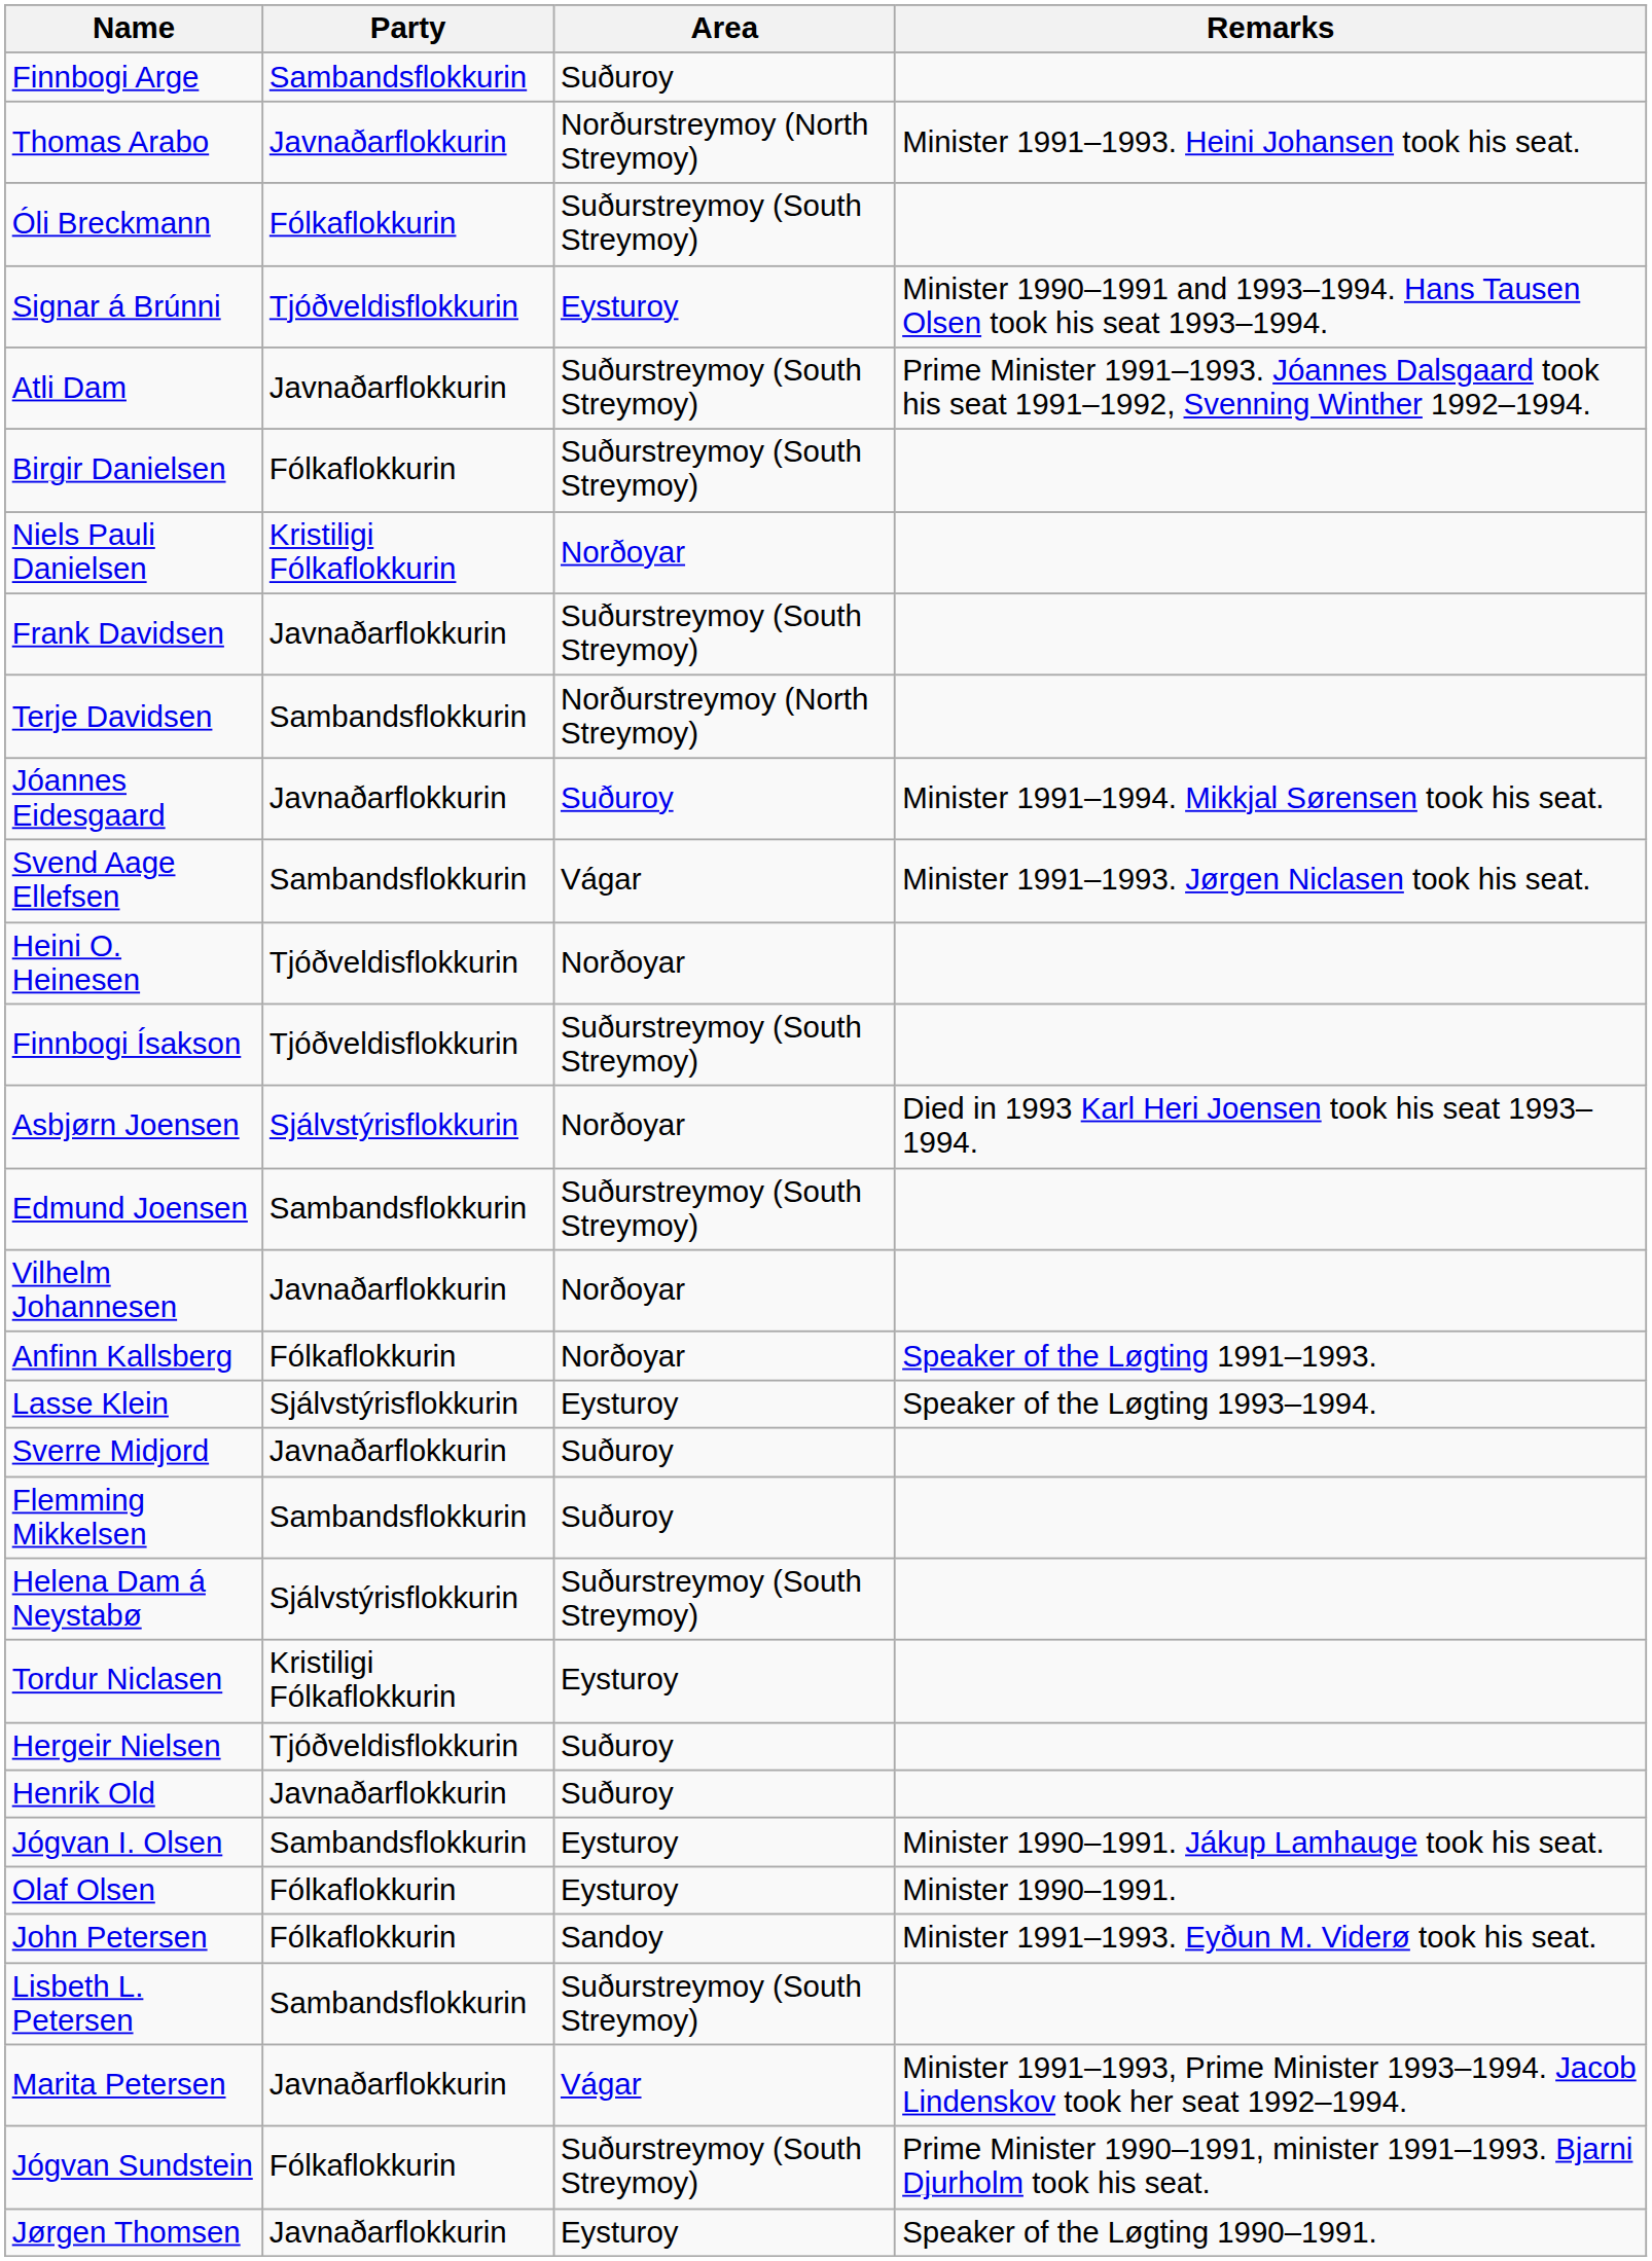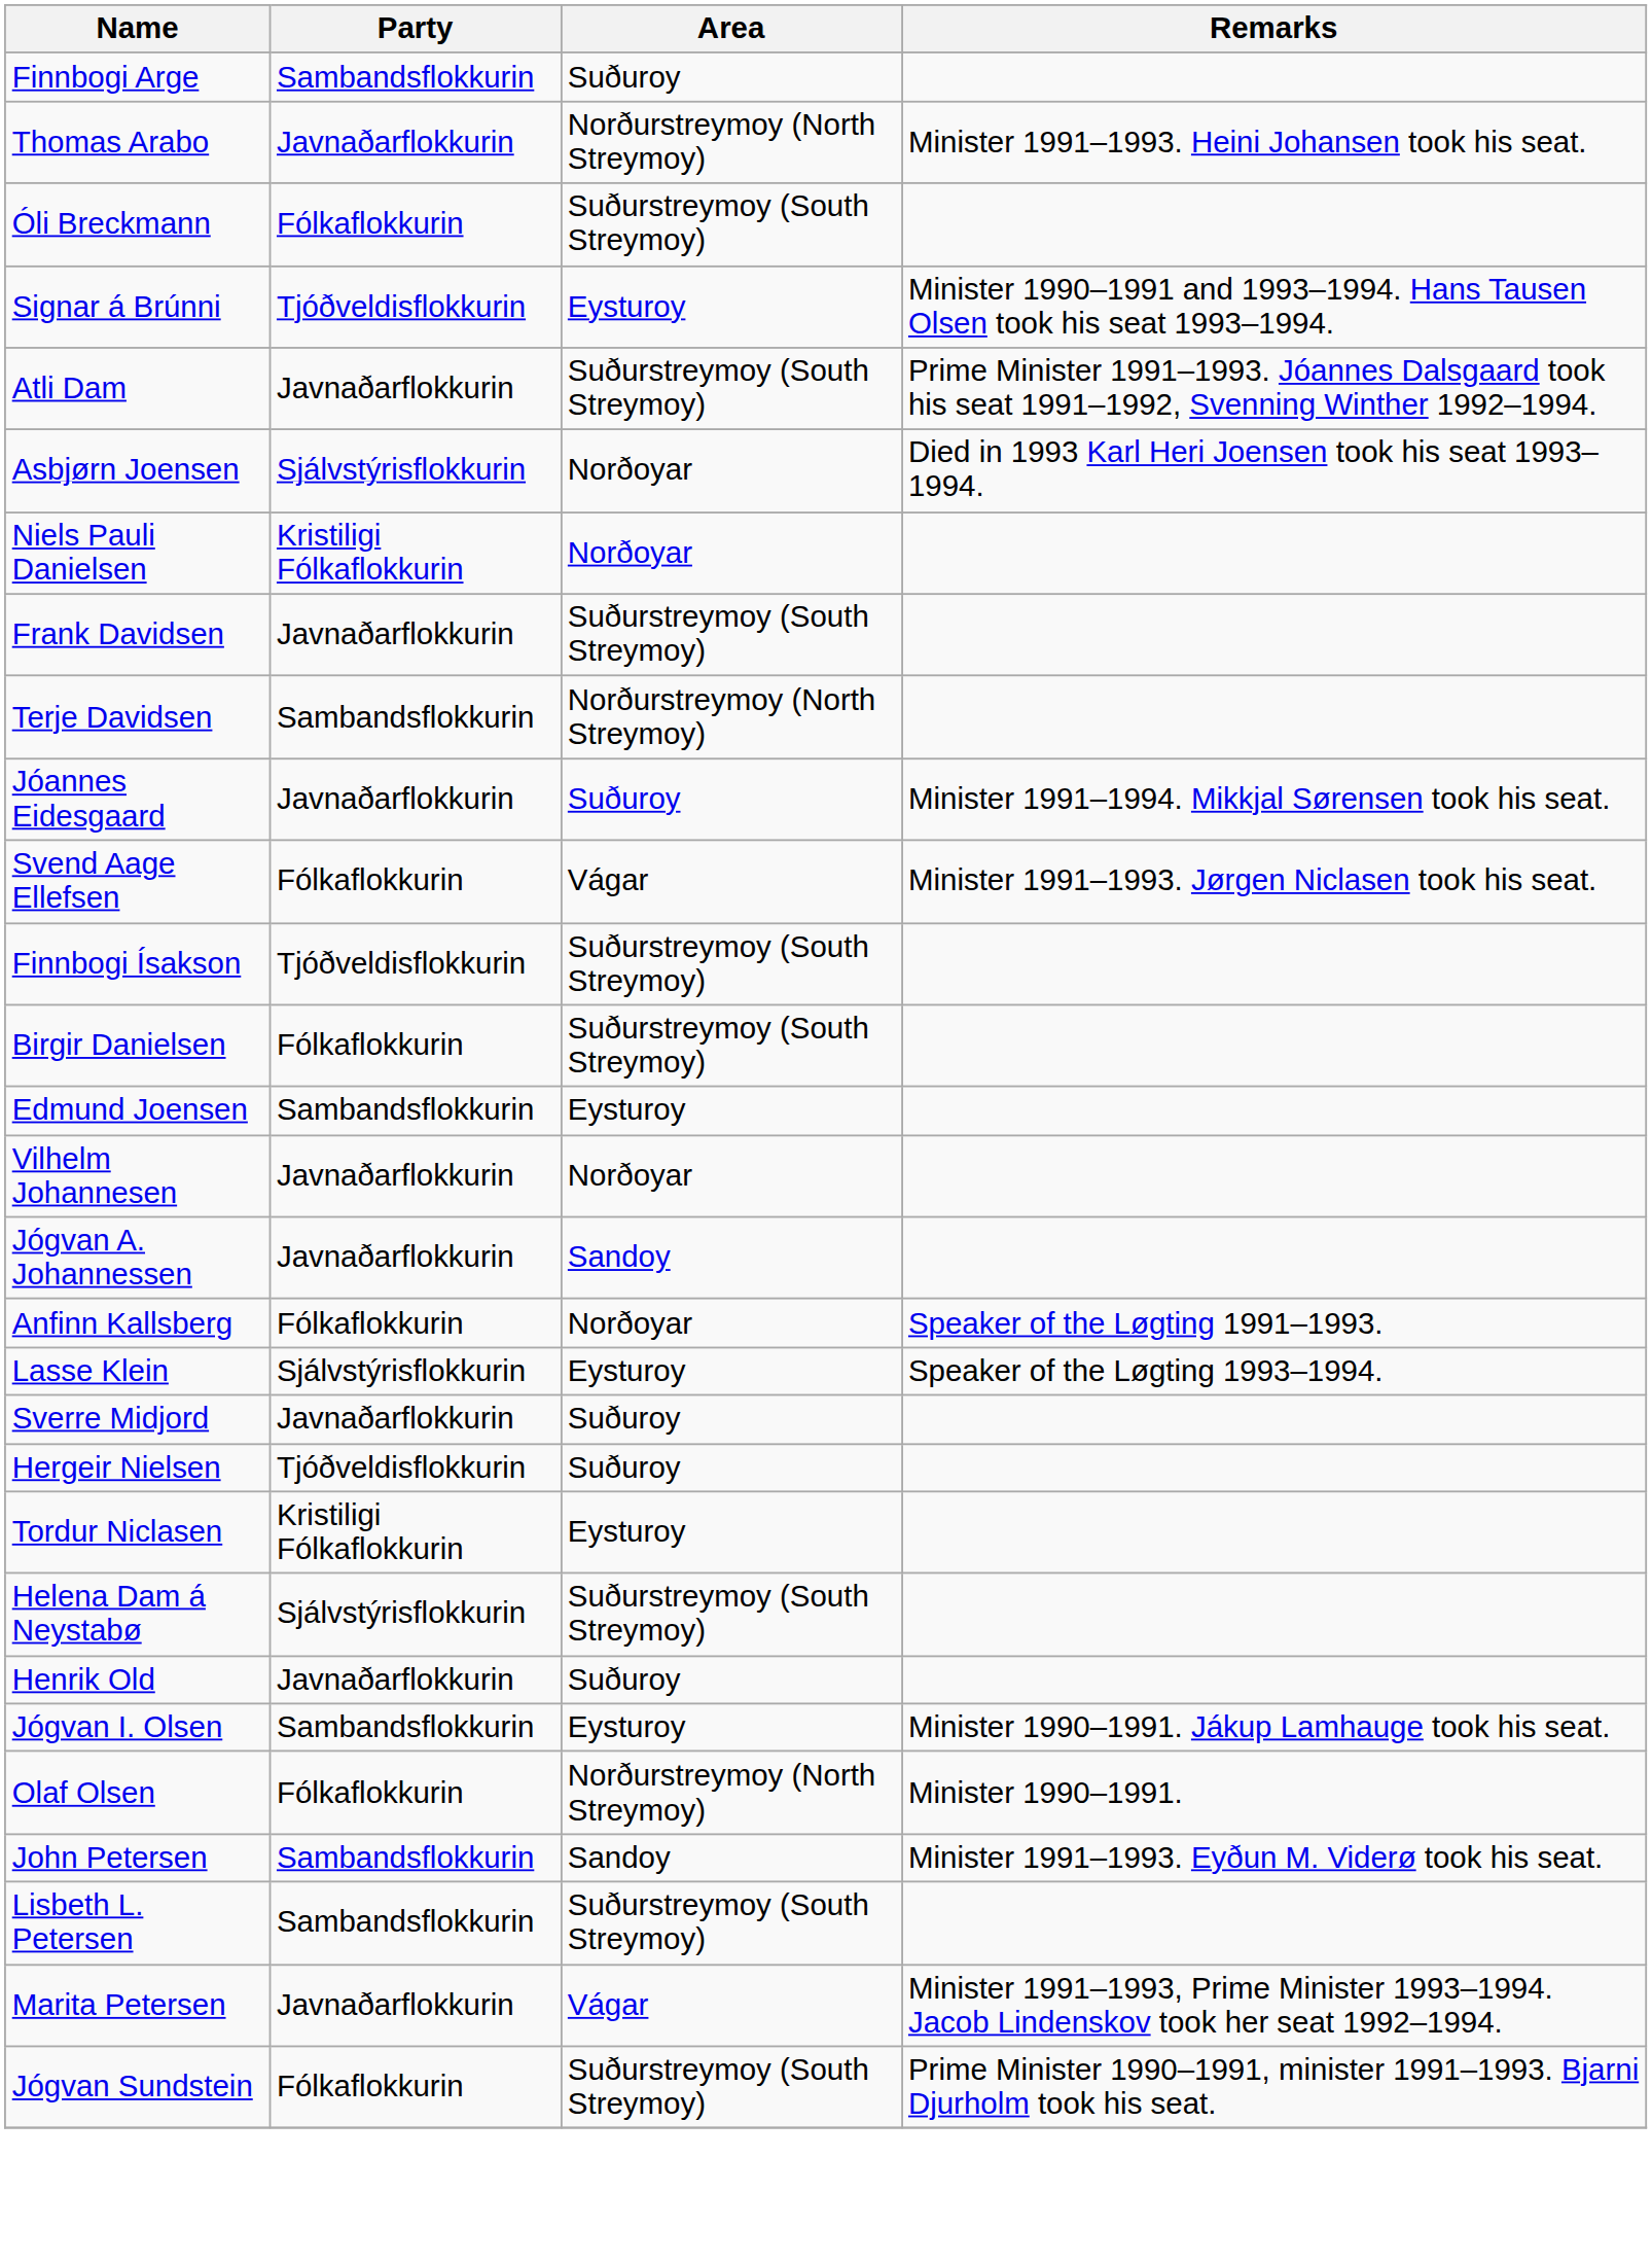rows swapped: Birgir Danielsen <-> Asbjørn Joensen
Svend Aage Ellefsen | Party: Sambandsflokkurin -> Fólkaflokkurin
- row: Heini O. Heinesen | Tjóðveldisflokkurin | Norðoyar
Edmund Joensen | Area: Suðurstreymoy (South Streymoy) -> Eysturoy
+ row: Jógvan A. Johannessen | Javnaðarflokkurin | Sandoy
- row: Flemming Mikkelsen | Sambandsflokkurin | Suðuroy
rows swapped: Helena Dam á Neystabø <-> Hergeir Nielsen
Olaf Olsen | Area: Eysturoy -> Norðurstreymoy (North Streymoy)
John Petersen | Party: Fólkaflokkurin -> Sambandsflokkurin
- row: Jørgen Thomsen | Javnaðarflokkurin | Eysturoy | Speaker of the Løgting 1990–1991.
